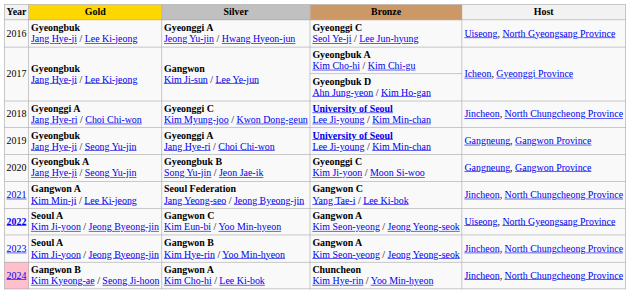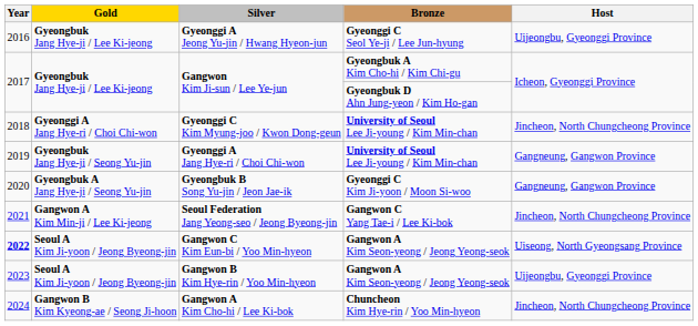Gyeonggi A Jeong Yu-jin / Hwang Hyeon-jun | Host: Uiseong, North Gyeongsang Province -> Uijeongbu, Gyeonggi Province
Gangwon B Kim Hye-rin / Yoo Min-hyeon | Host: Jincheon, North Chungcheong Province -> Uijeongbu, Gyeonggi Province
Gangwon A Kim Cho-hi / Lee Ki-bok | Year: pink background -> no background
